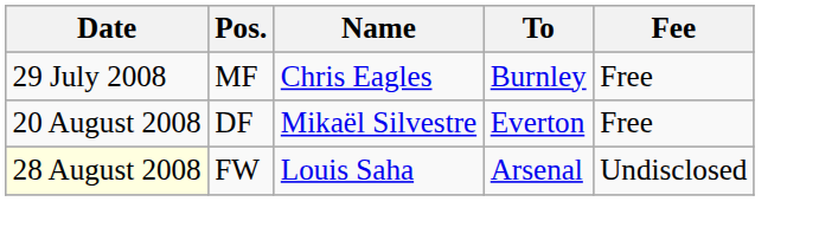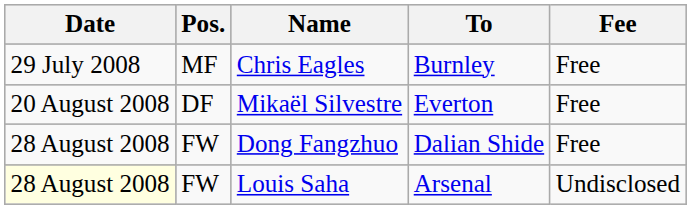+ row: 28 August 2008 | FW | Dong Fangzhuo | Dalian Shide | Free
